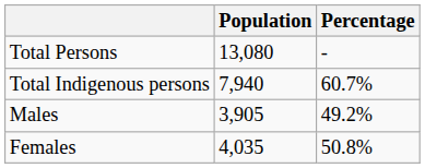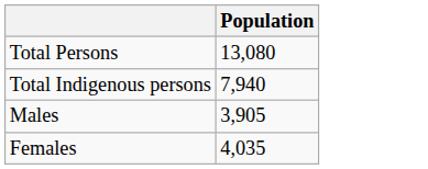- column: Percentage | - | 60.7% | 49.2% | 50.8%
